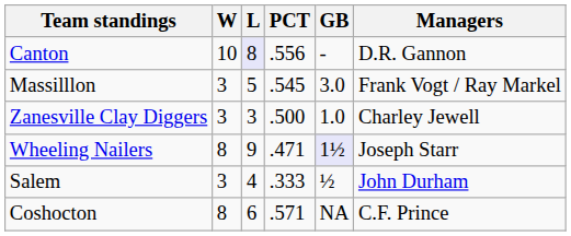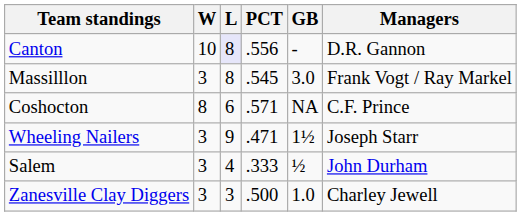Massilllon | L: 5 -> 8
rows swapped: Zanesville Clay Diggers <-> Coshocton
Wheeling Nailers | W: 8 -> 3
Wheeling Nailers | GB: lavender background -> no background
